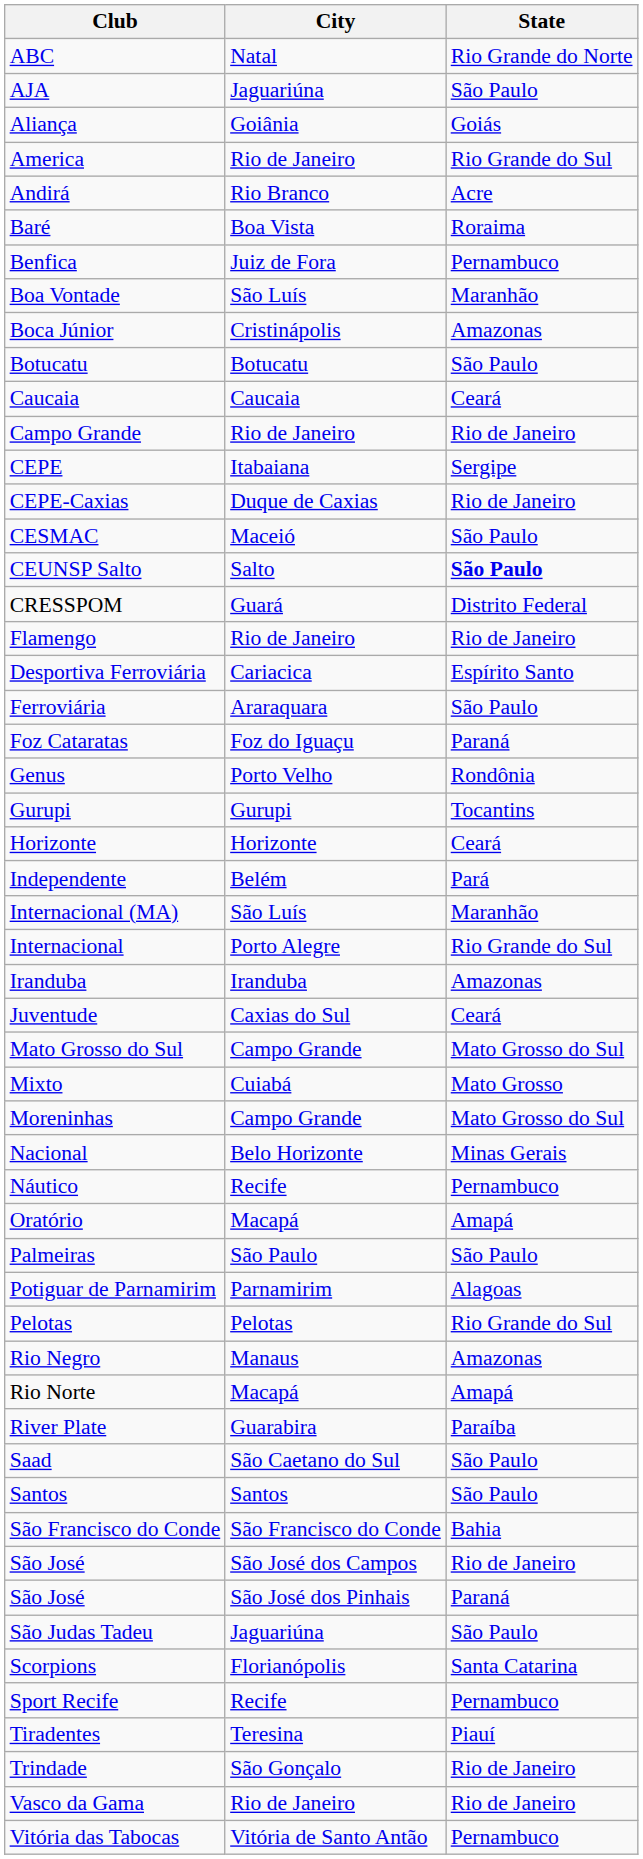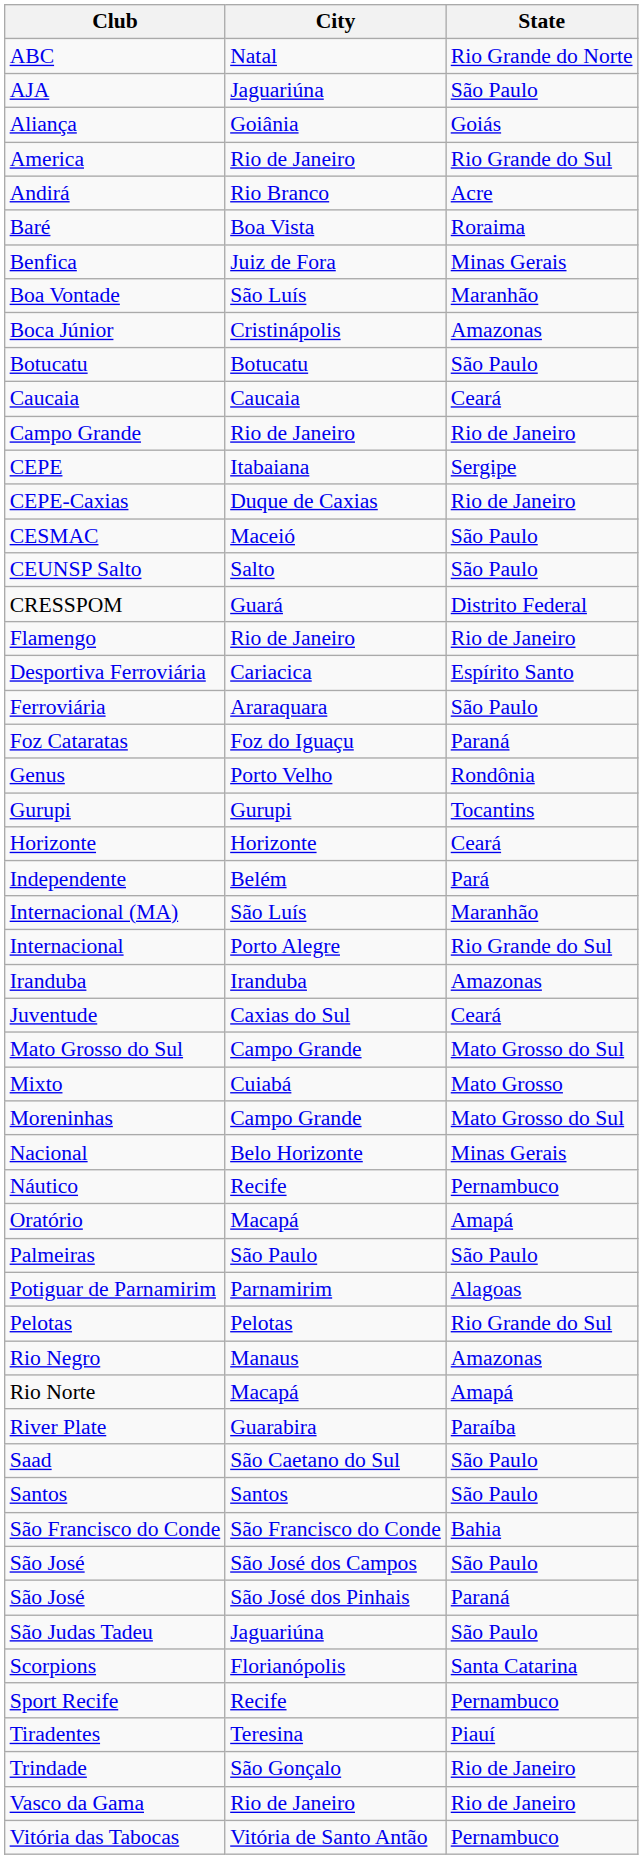Benfica | State: Pernambuco -> Minas Gerais
CEUNSP Salto | State: bold -> normal
São José / São José dos Campos | State: Rio de Janeiro -> São Paulo
